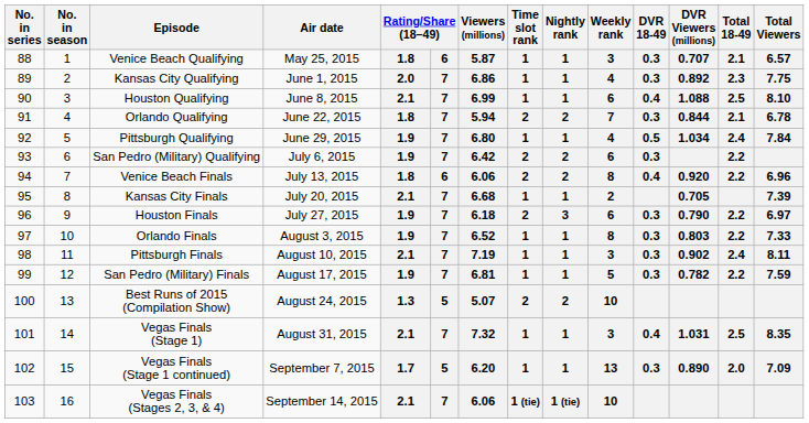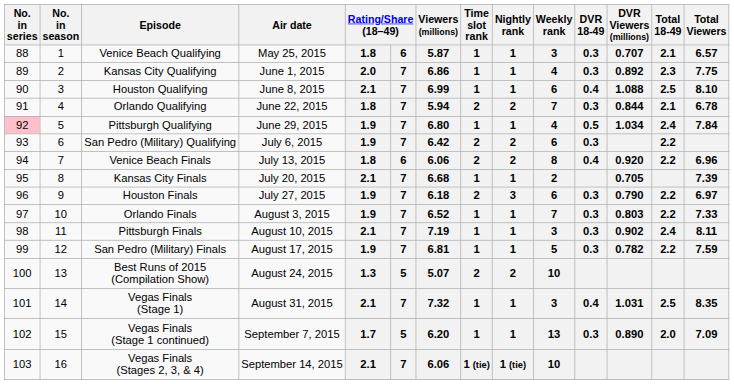Pittsburgh Qualifying | No. in series: no background -> pink background
Orlando Finals | Weekly rank: 8 -> 7
